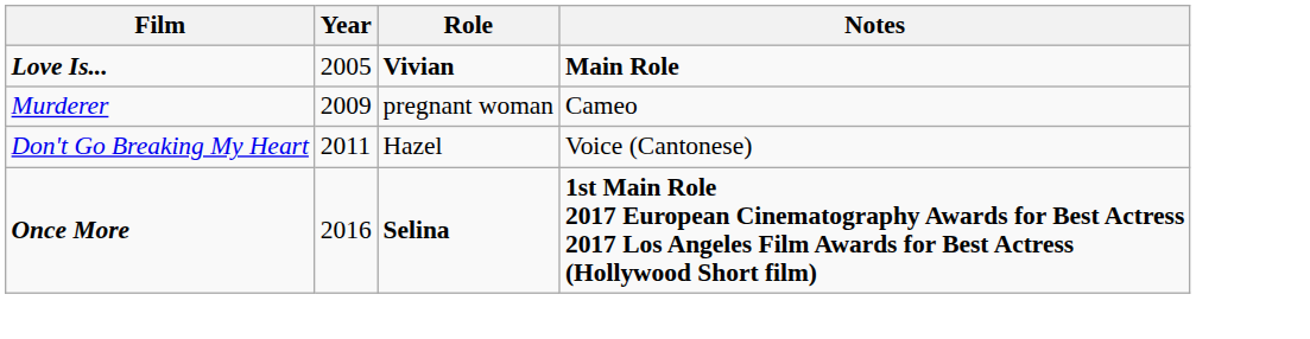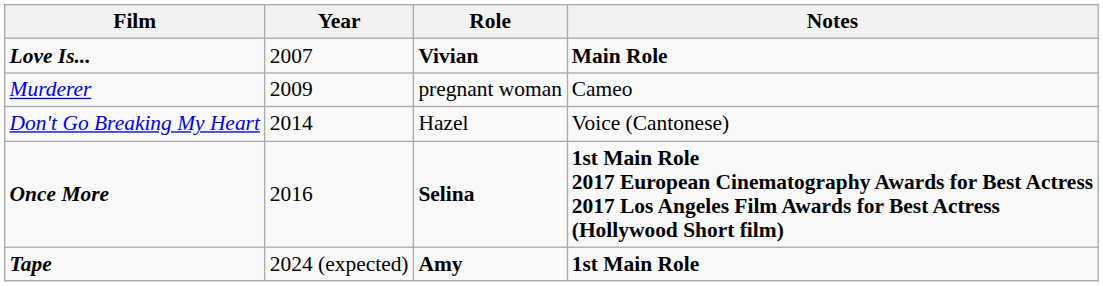Love Is... | Year: 2005 -> 2007
Don't Go Breaking My Heart | Year: 2011 -> 2014
+ row: Tape | 2024 (expected) | Amy | 1st Main Role
